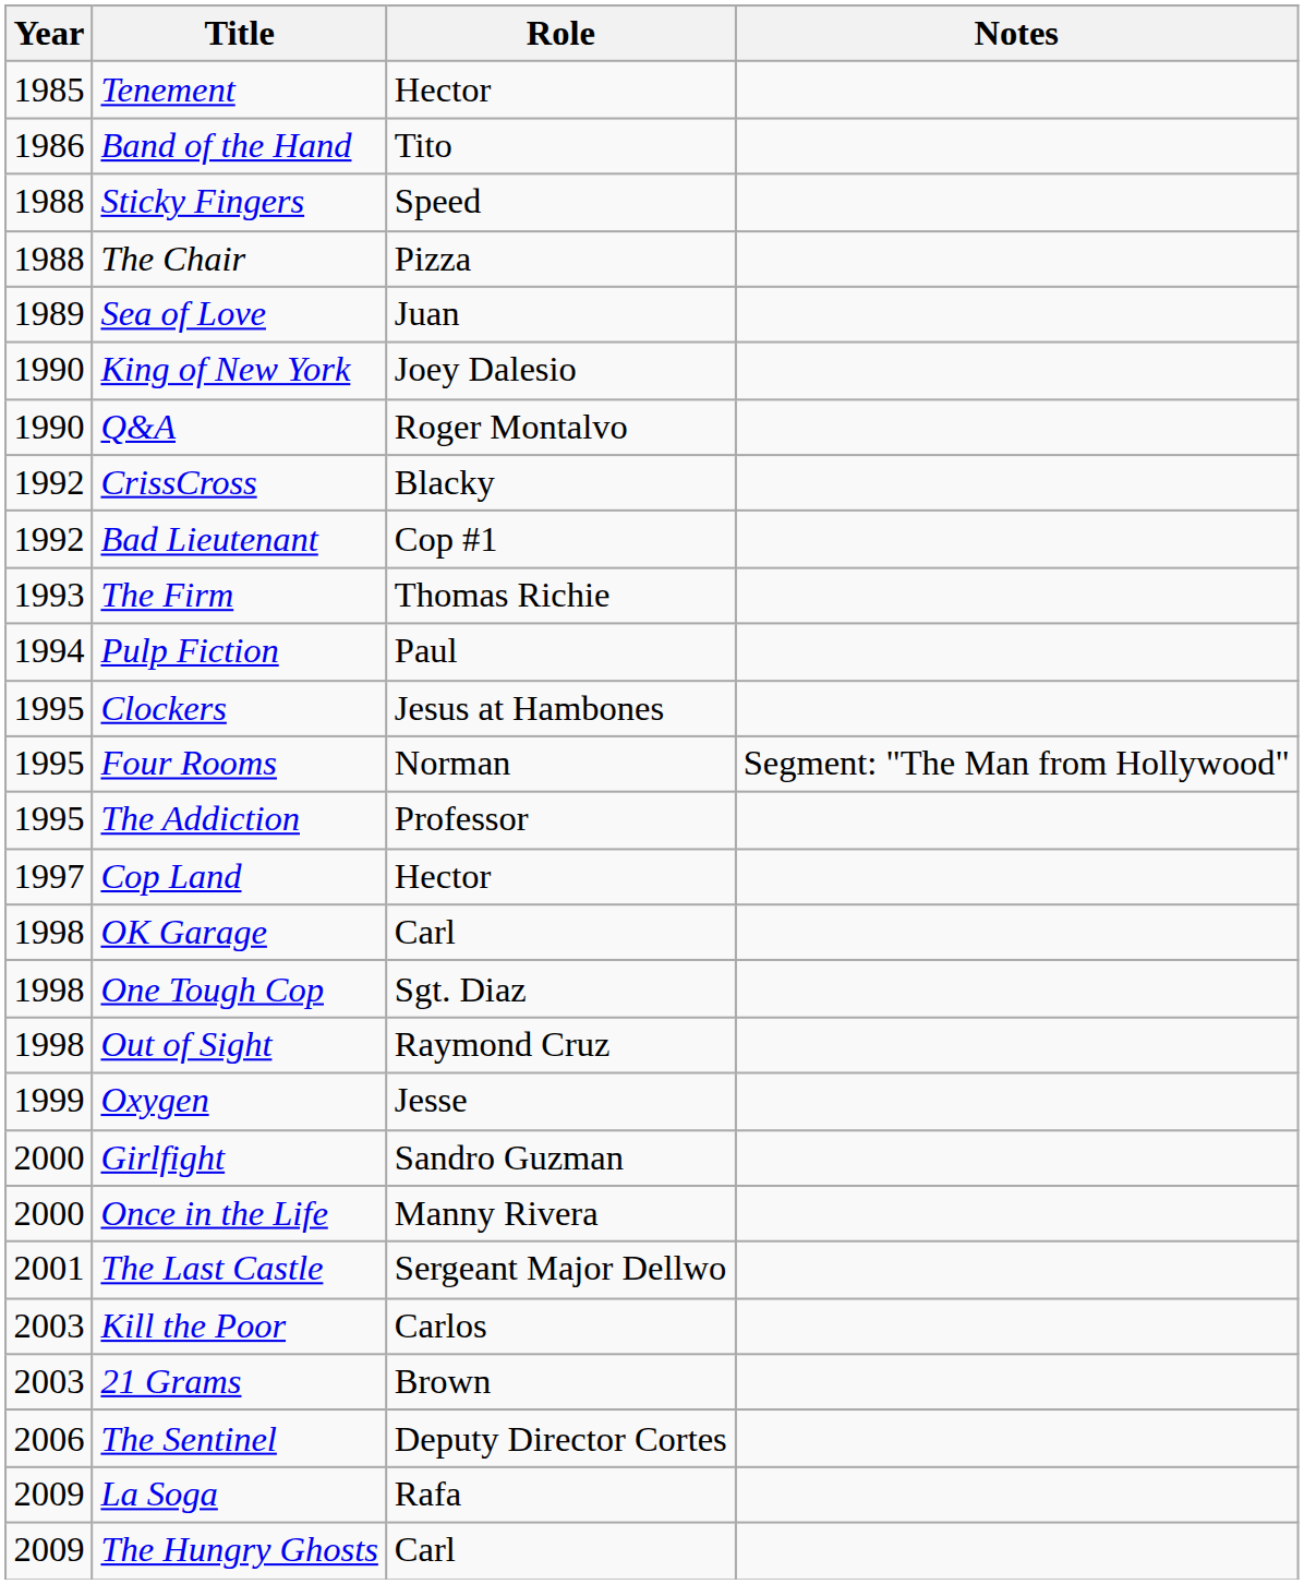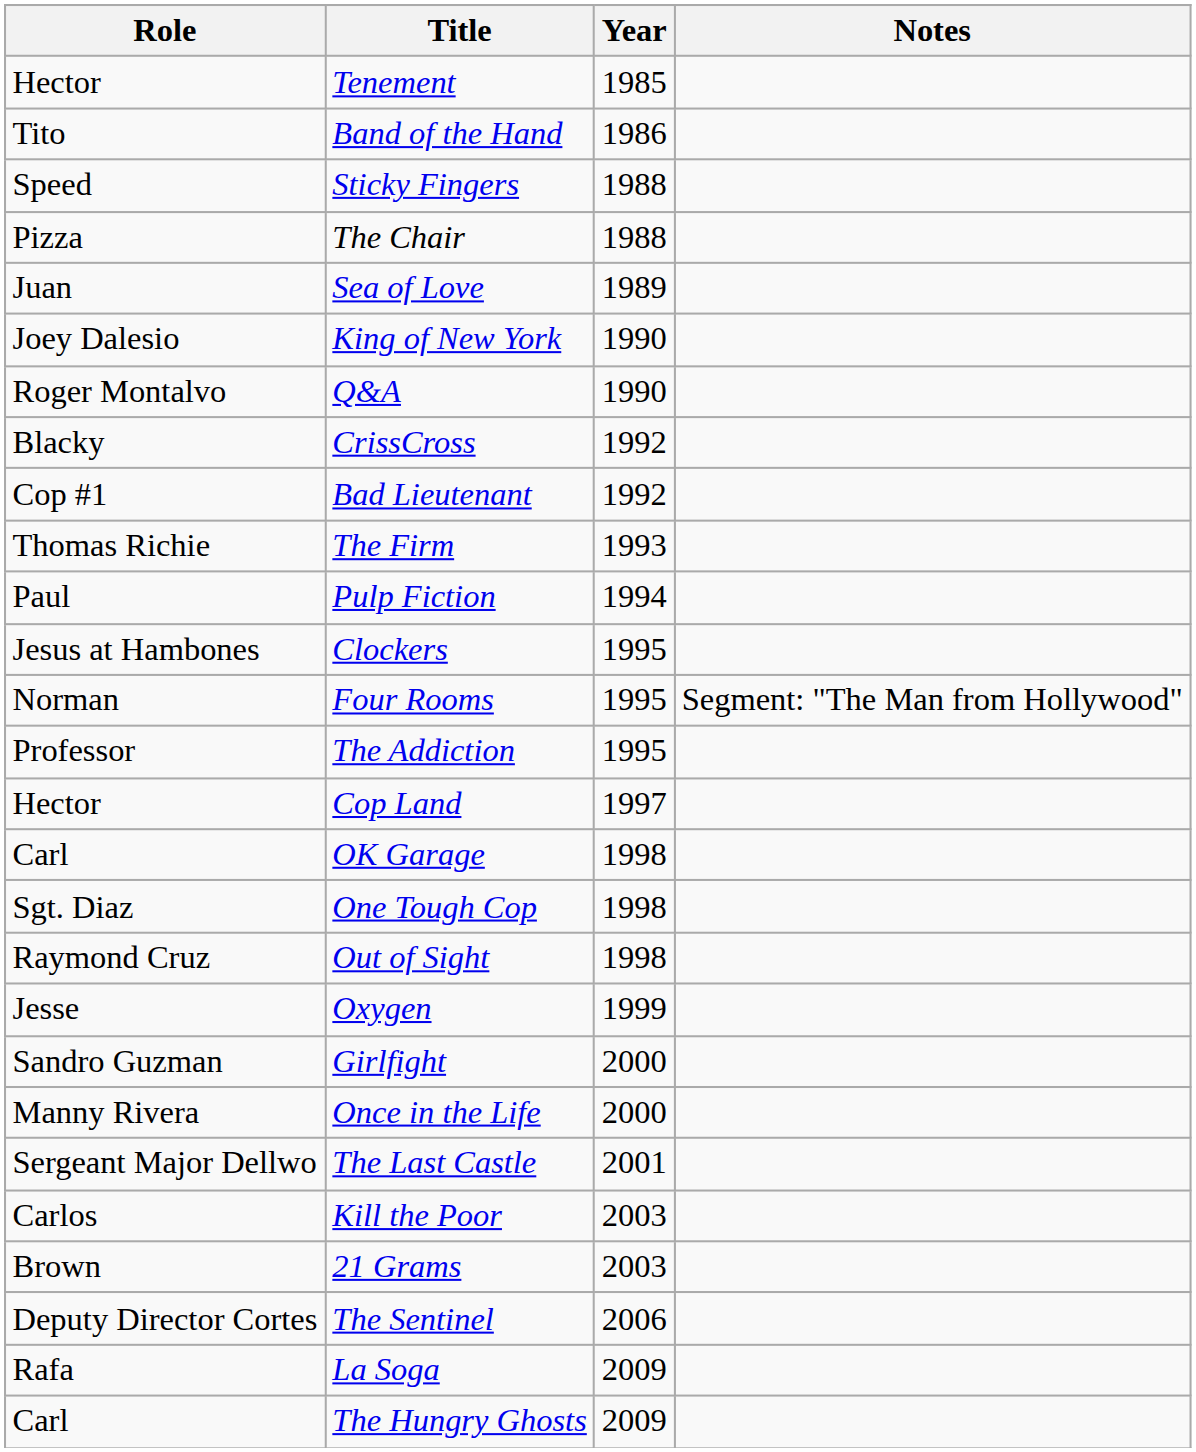columns swapped: Year <-> Role
